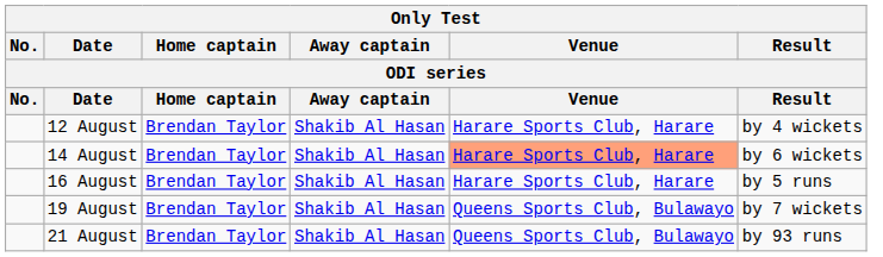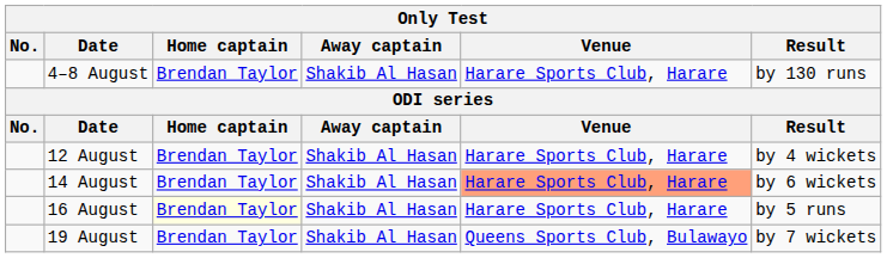+ row: 4–8 August | Brendan Taylor | Shakib Al Hasan | Harare Sports Club, Harare | by 130 runs
16 August | Home captain: no background -> lightyellow background
- row: 21 August | Brendan Taylor | Shakib Al Hasan | Queens Sports Club, Bulawayo | by 93 runs
